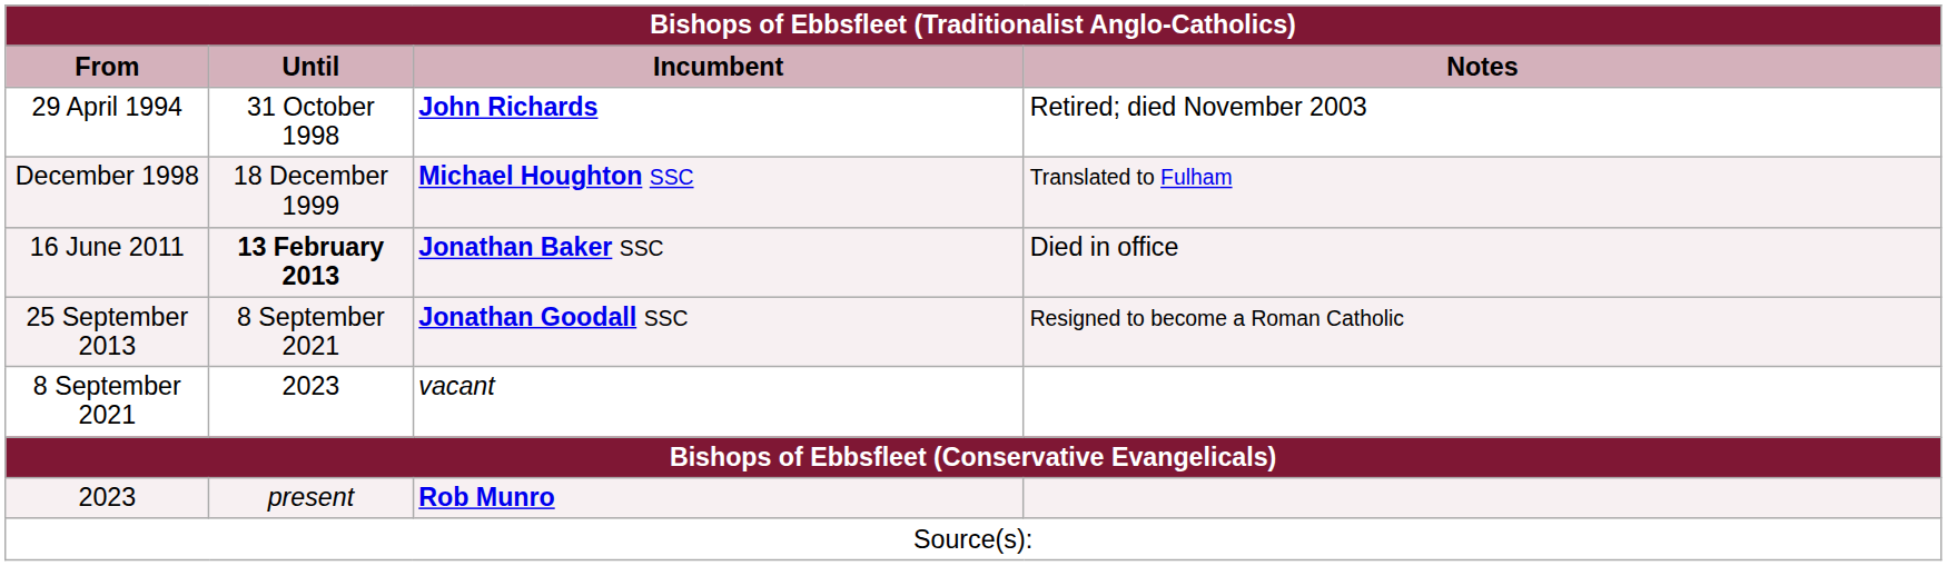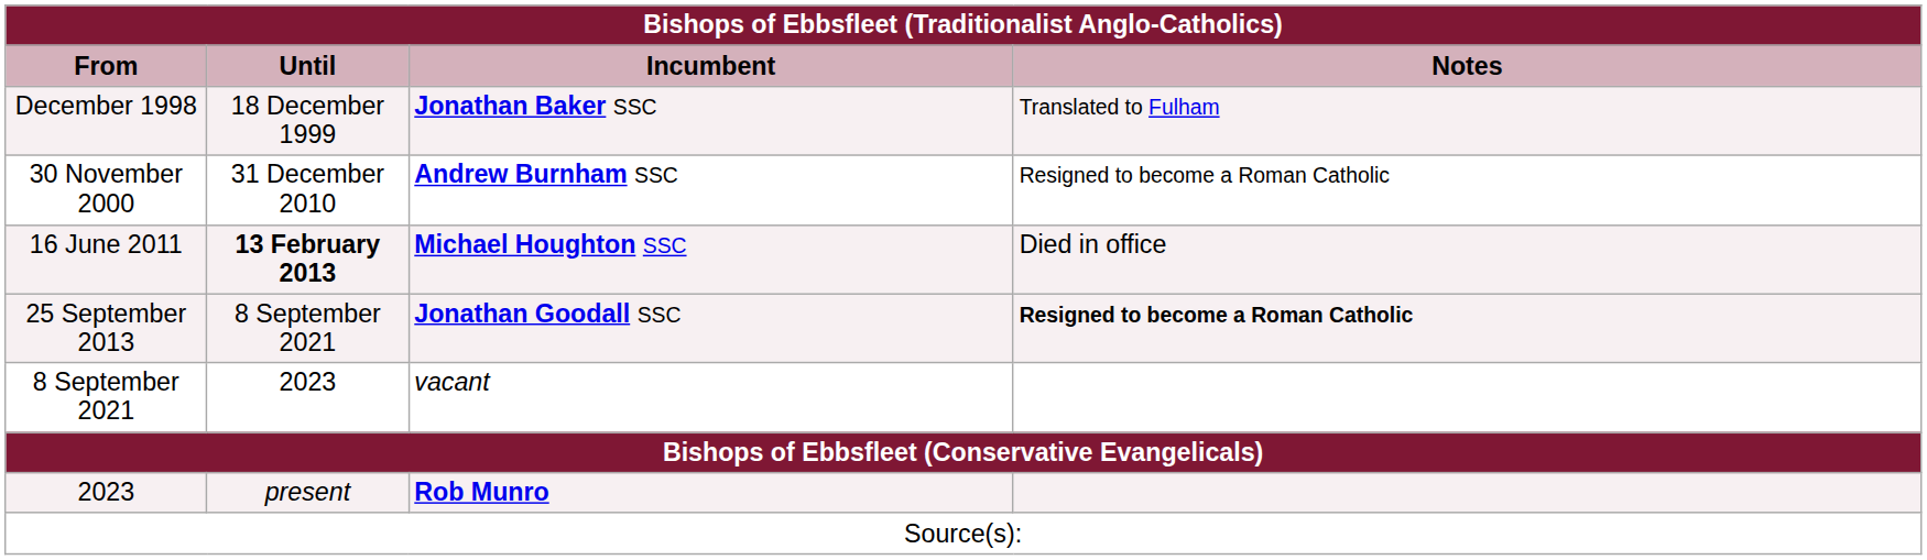- row: 29 April 1994 | 31 October 1998 | John Richards | Retired; died November 2003
December 1998 | Incumbent: Michael Houghton SSC -> Jonathan Baker SSC
+ row: 30 November 2000 | 31 December 2010 | Andrew Burnham SSC | Resigned to become a Roman Catholic
16 June 2011 | Incumbent: Jonathan Baker SSC -> Michael Houghton SSC
25 September 2013 | Notes: normal -> bold
